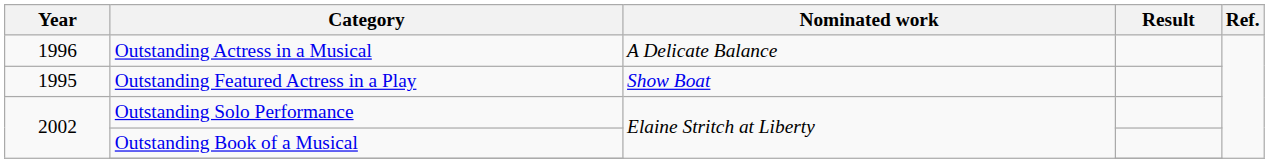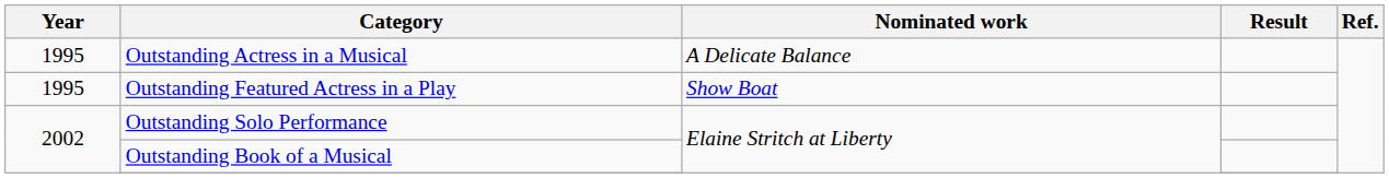Outstanding Actress in a Musical | Year: 1996 -> 1995
